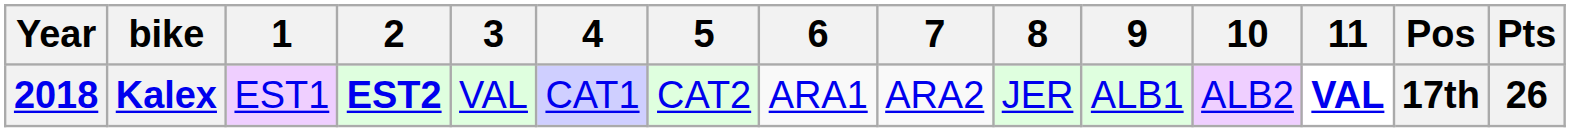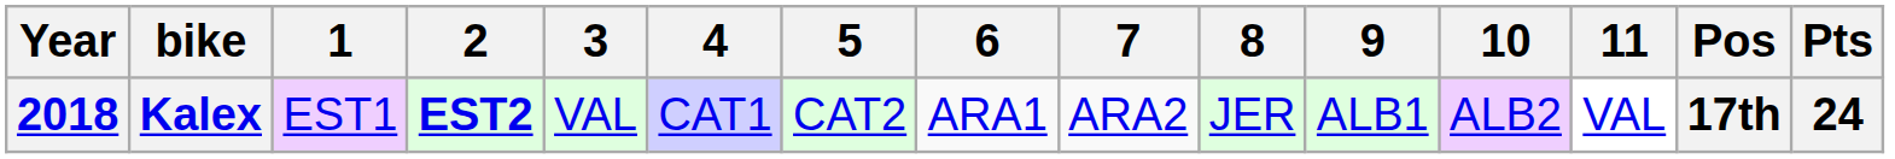Kalex | 11: bold -> normal
Kalex | Pts: 26 -> 24
